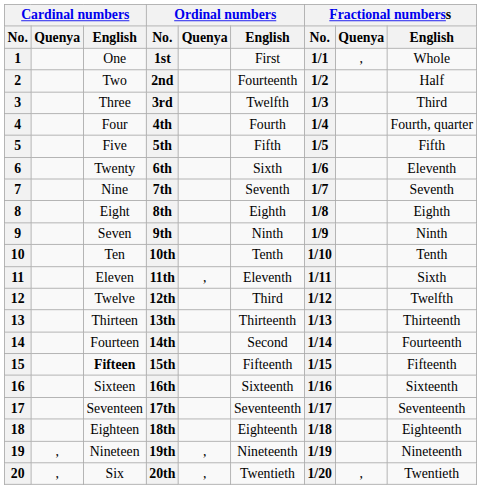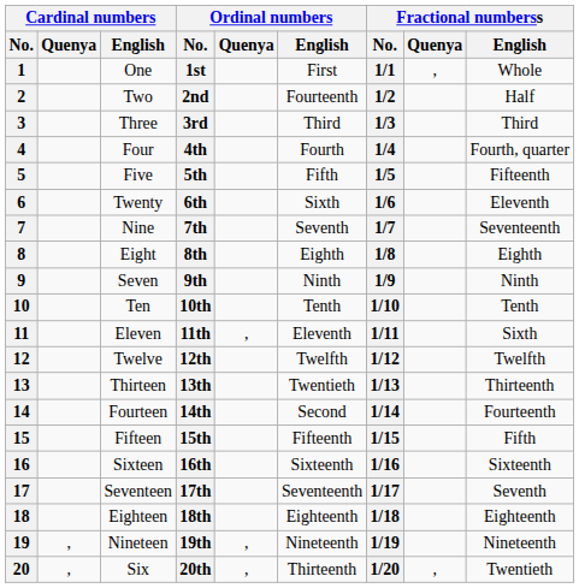3rd | Ordinal numbers / English: Twelfth -> Third
5th | Fractional numberss / English: Fifth -> Fifteenth
7th | Fractional numberss / English: Seventh -> Seventeenth
12th | Ordinal numbers / English: Third -> Twelfth
13th | Ordinal numbers / English: Thirteenth -> Twentieth
15th | Cardinal numbers / English: bold -> normal
15th | Fractional numberss / English: Fifteenth -> Fifth
17th | Fractional numberss / English: Seventeenth -> Seventh
20th | Ordinal numbers / English: Twentieth -> Thirteenth
